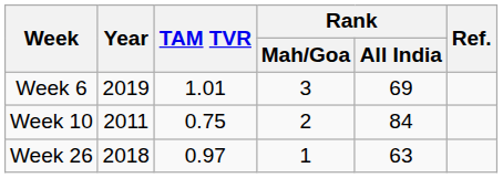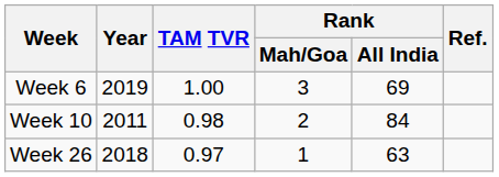Week 6 | TAM TVR: 1.01 -> 1.00
Week 10 | TAM TVR: 0.75 -> 0.98
